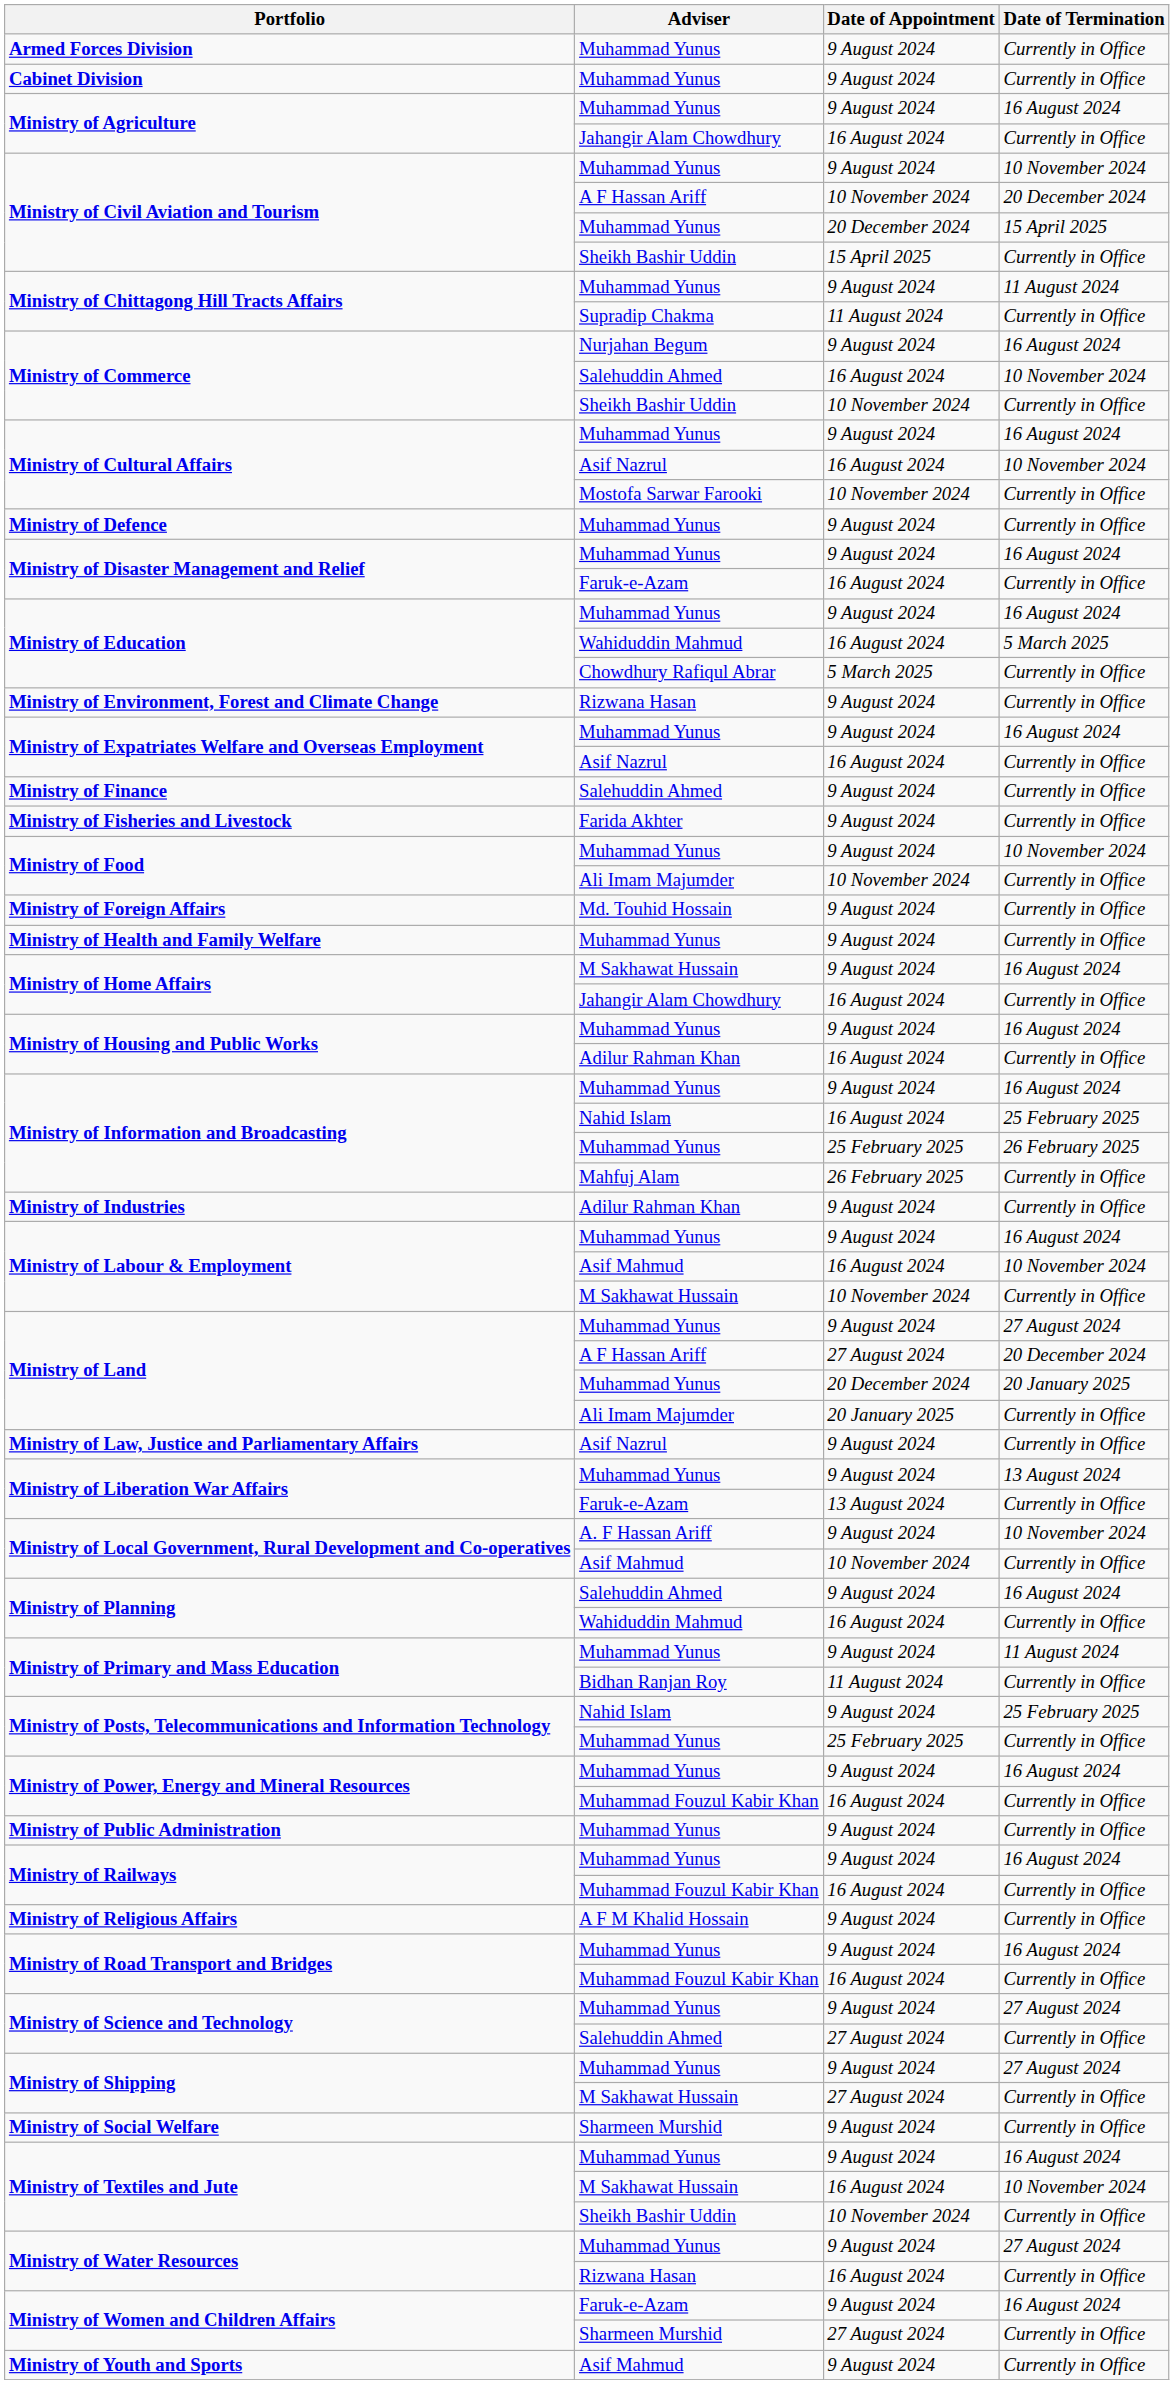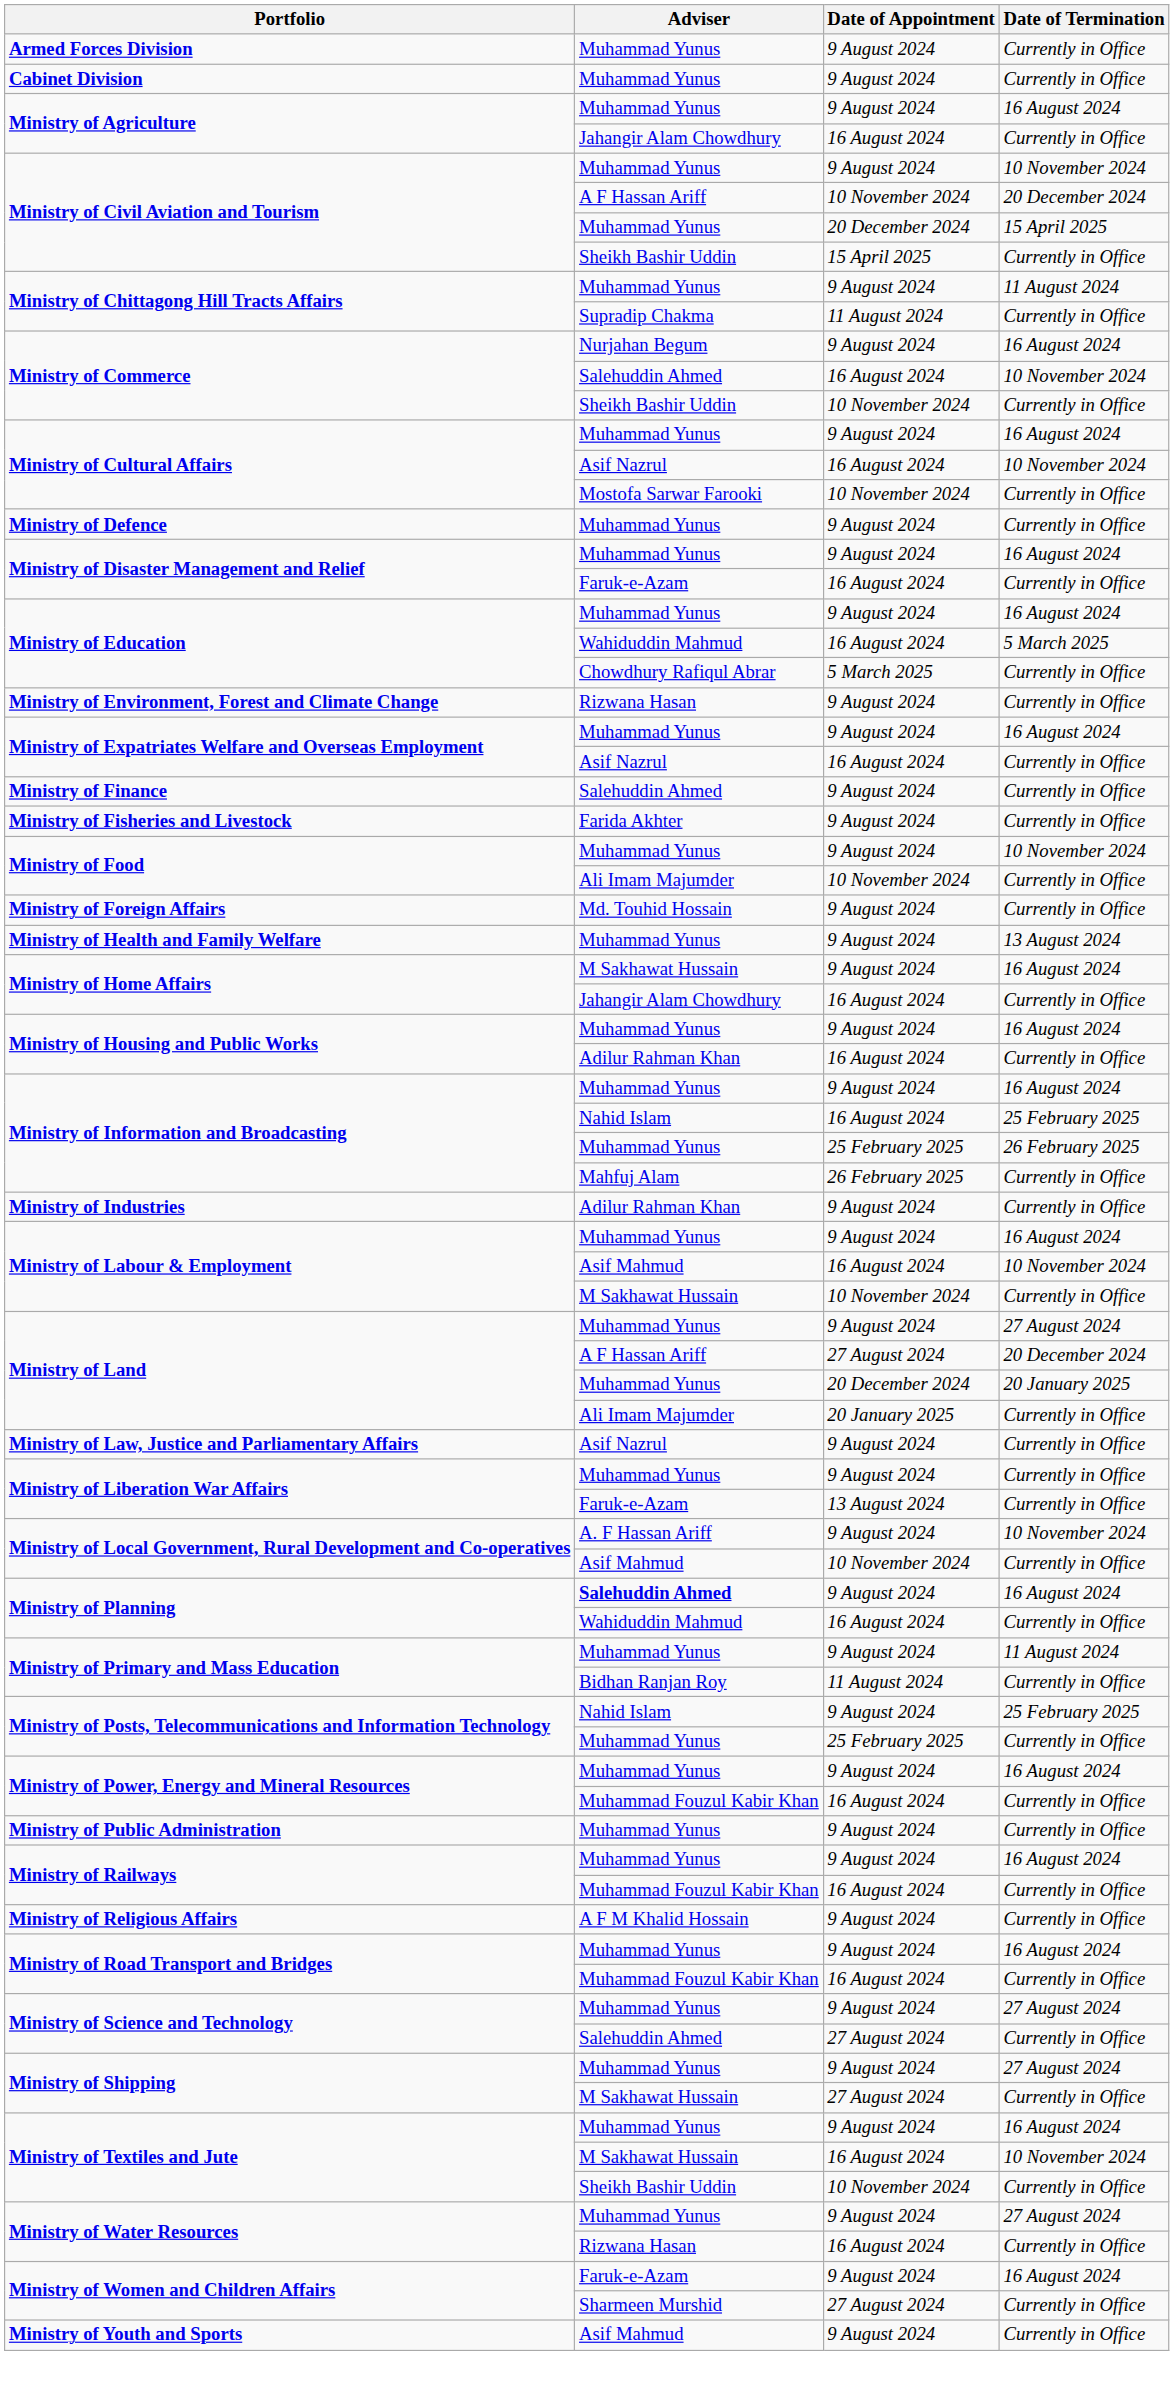Ministry of Health and Family Welfare | Date of Termination: Currently in Office -> 13 August 2024
Ministry of Liberation War Affairs / 9 August 2024 | Date of Termination: 13 August 2024 -> Currently in Office
Ministry of Planning / 9 August 2024 | Adviser: normal -> bold
- row: Ministry of Social Welfare | Sharmeen Murshid | 9 August 2024 | Currently in Office
